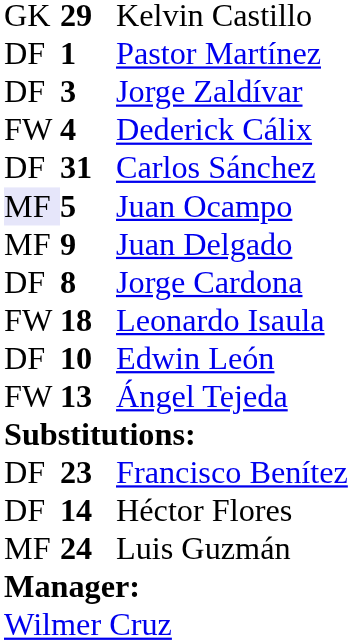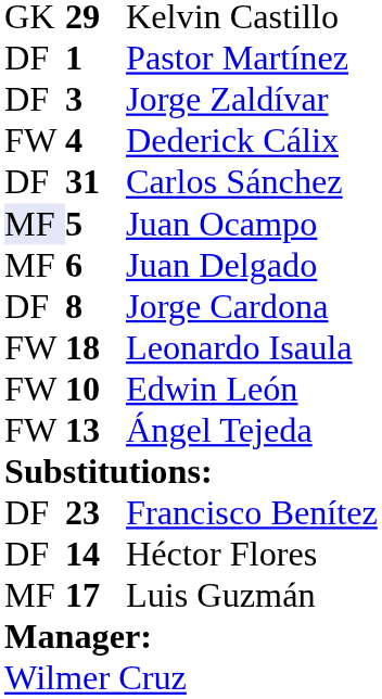Juan Delgado | column 2: 9 -> 6
Edwin León | column 1: DF -> FW
Luis Guzmán | column 2: 24 -> 17
